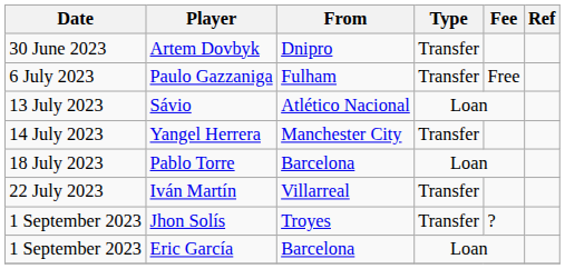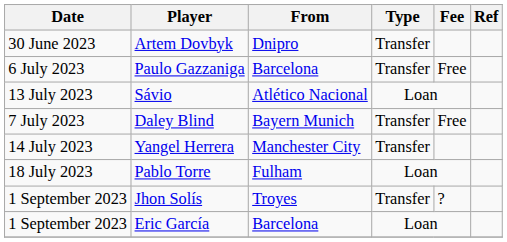Paulo Gazzaniga | From: Fulham -> Barcelona
+ row: 7 July 2023 | Daley Blind | Bayern Munich | Transfer | Free
Pablo Torre | From: Barcelona -> Fulham
- row: 22 July 2023 | Iván Martín | Villarreal | Transfer
